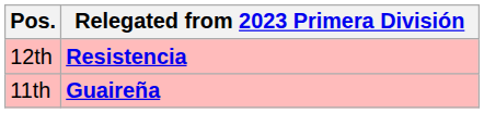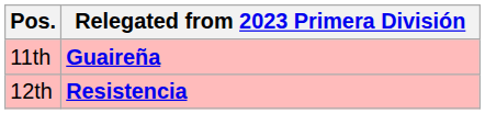rows swapped: 11th <-> 12th
